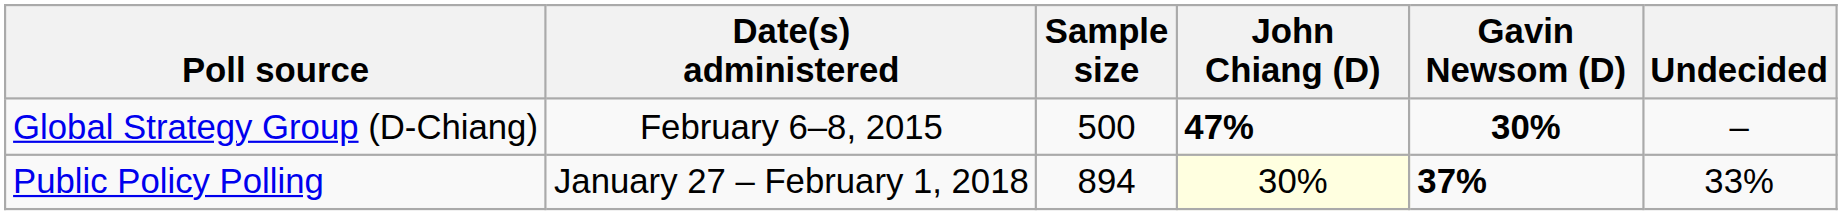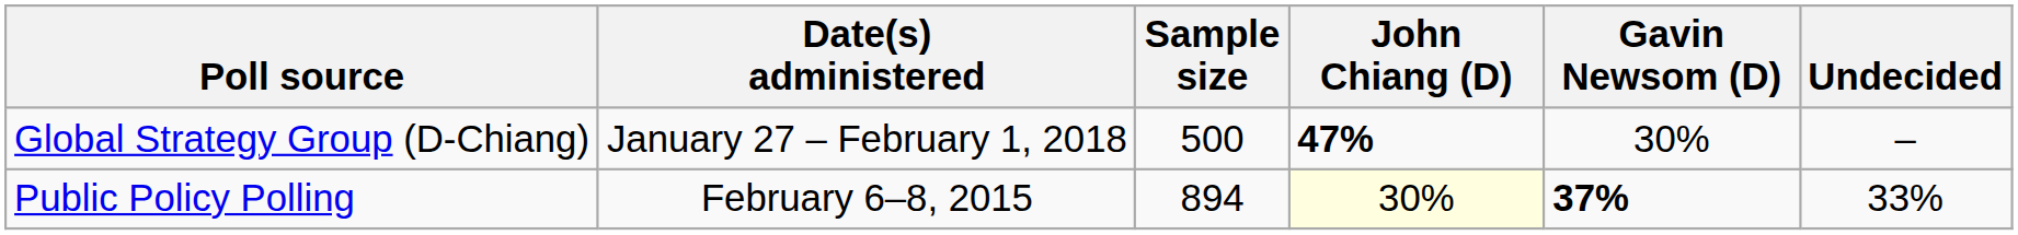Global Strategy Group (D-Chiang) | Date(s) administered: February 6–8, 2015 -> January 27 – February 1, 2018
Global Strategy Group (D-Chiang) | Gavin Newsom (D): bold -> normal
Public Policy Polling | Date(s) administered: January 27 – February 1, 2018 -> February 6–8, 2015
